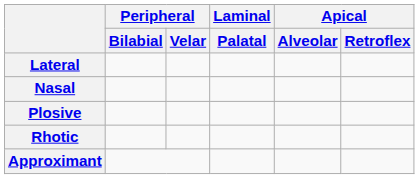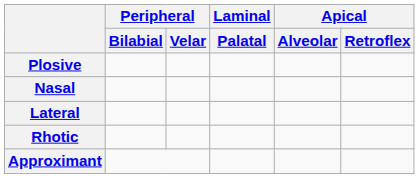rows swapped: Plosive <-> Lateral
